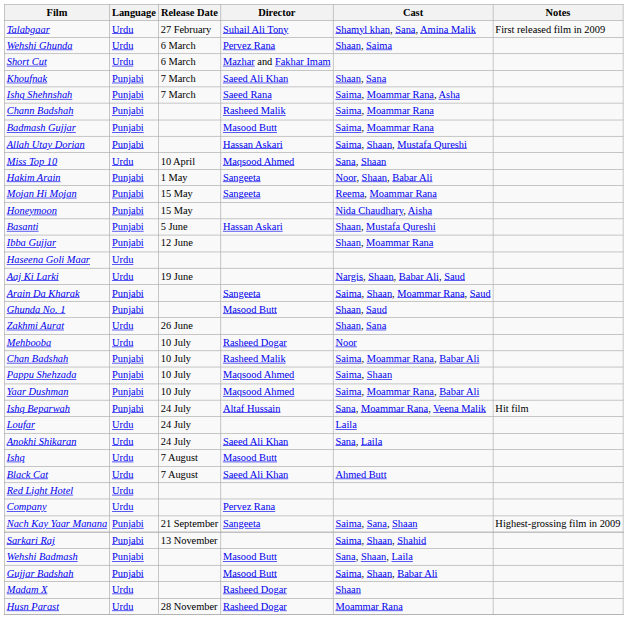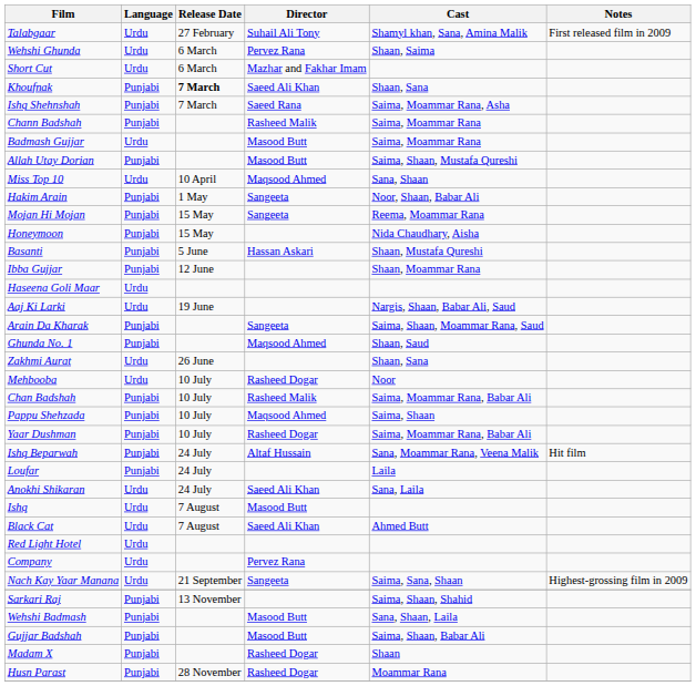Khoufnak | Release Date: normal -> bold
Badmash Gujjar | Language: Punjabi -> Urdu
Allah Utay Dorian | Director: Hassan Askari -> Masood Butt
Ghunda No. 1 | Director: Masood Butt -> Maqsood Ahmed
Yaar Dushman | Director: Maqsood Ahmed -> Rasheed Dogar
Loufar | Language: Urdu -> Punjabi
Nach Kay Yaar Manana | Language: Punjabi -> Urdu
Madam X | Language: Urdu -> Punjabi
Husn Parast | Language: Urdu -> Punjabi
